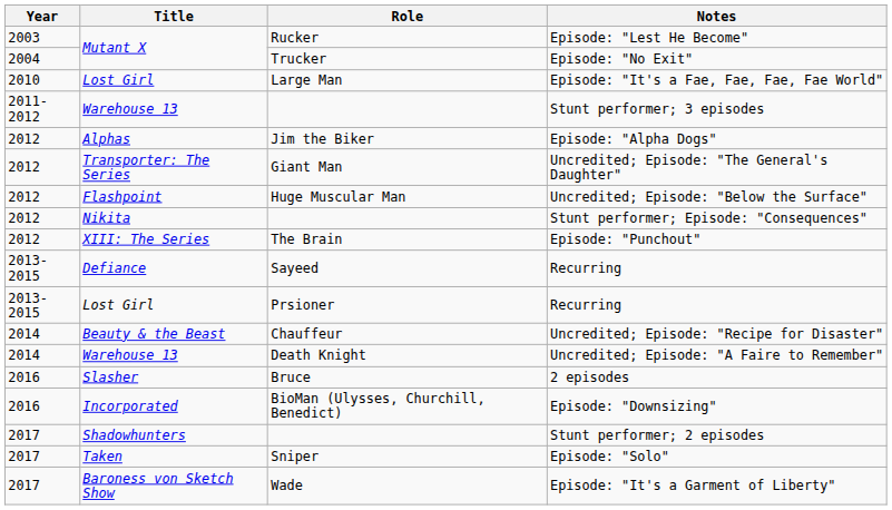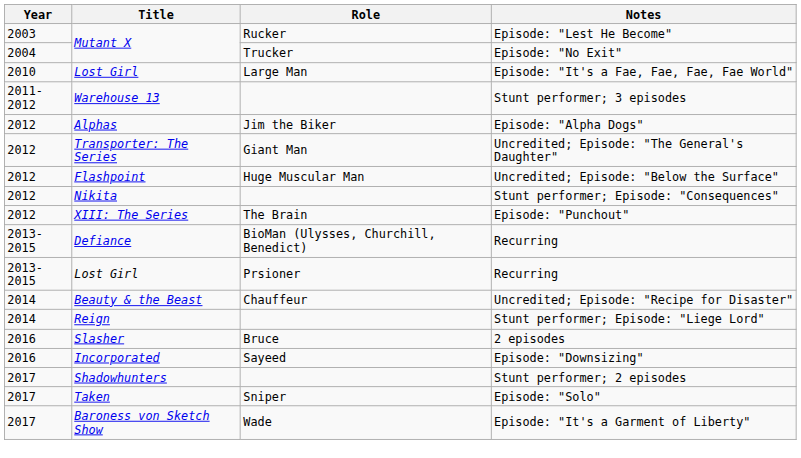Defiance / Recurring | Role: Sayeed -> BioMan (Ulysses, Churchill, Benedict)
- row: 2014 | Warehouse 13 | Death Knight | Uncredited; Episode: "A Faire to Remember"
+ row: 2014 | Reign | Stunt performer; Episode: "Liege Lord"
Episode: "Downsizing" | Role: BioMan (Ulysses, Churchill, Benedict) -> Sayeed
